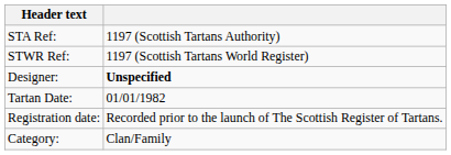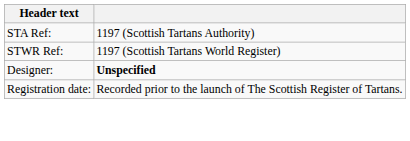- row: Tartan Date: | 01/01/1982
- row: Category: | Clan/Family
